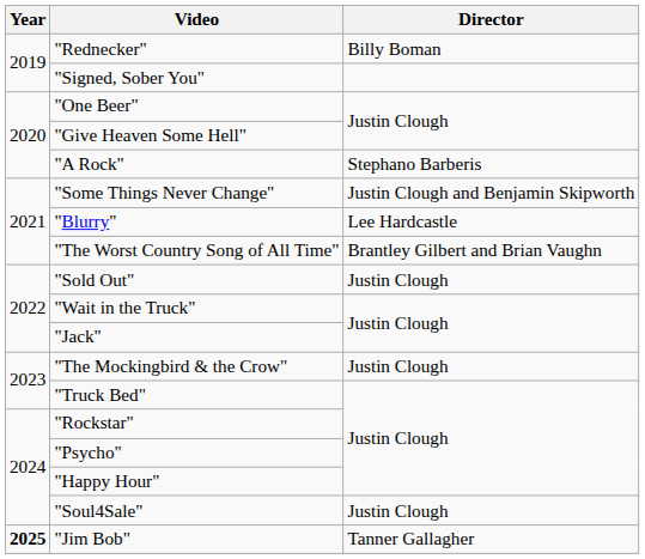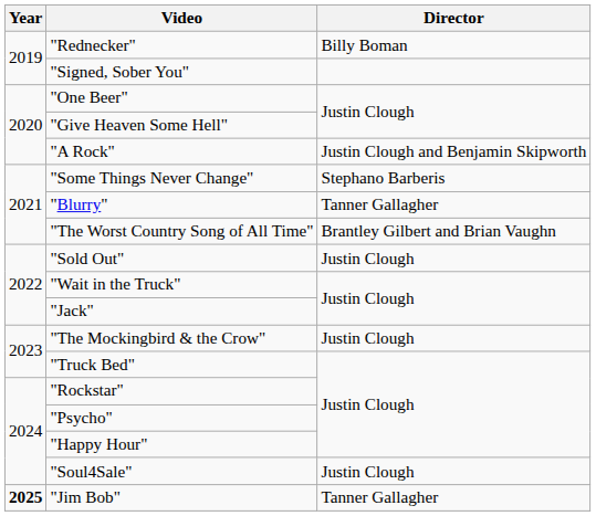"A Rock" | Director: Stephano Barberis -> Justin Clough and Benjamin Skipworth
"Some Things Never Change" | Director: Justin Clough and Benjamin Skipworth -> Stephano Barberis
"Blurry" | Director: Lee Hardcastle -> Tanner Gallagher
